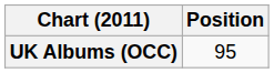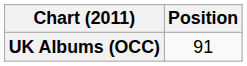UK Albums (OCC) | Position: 95 -> 91
